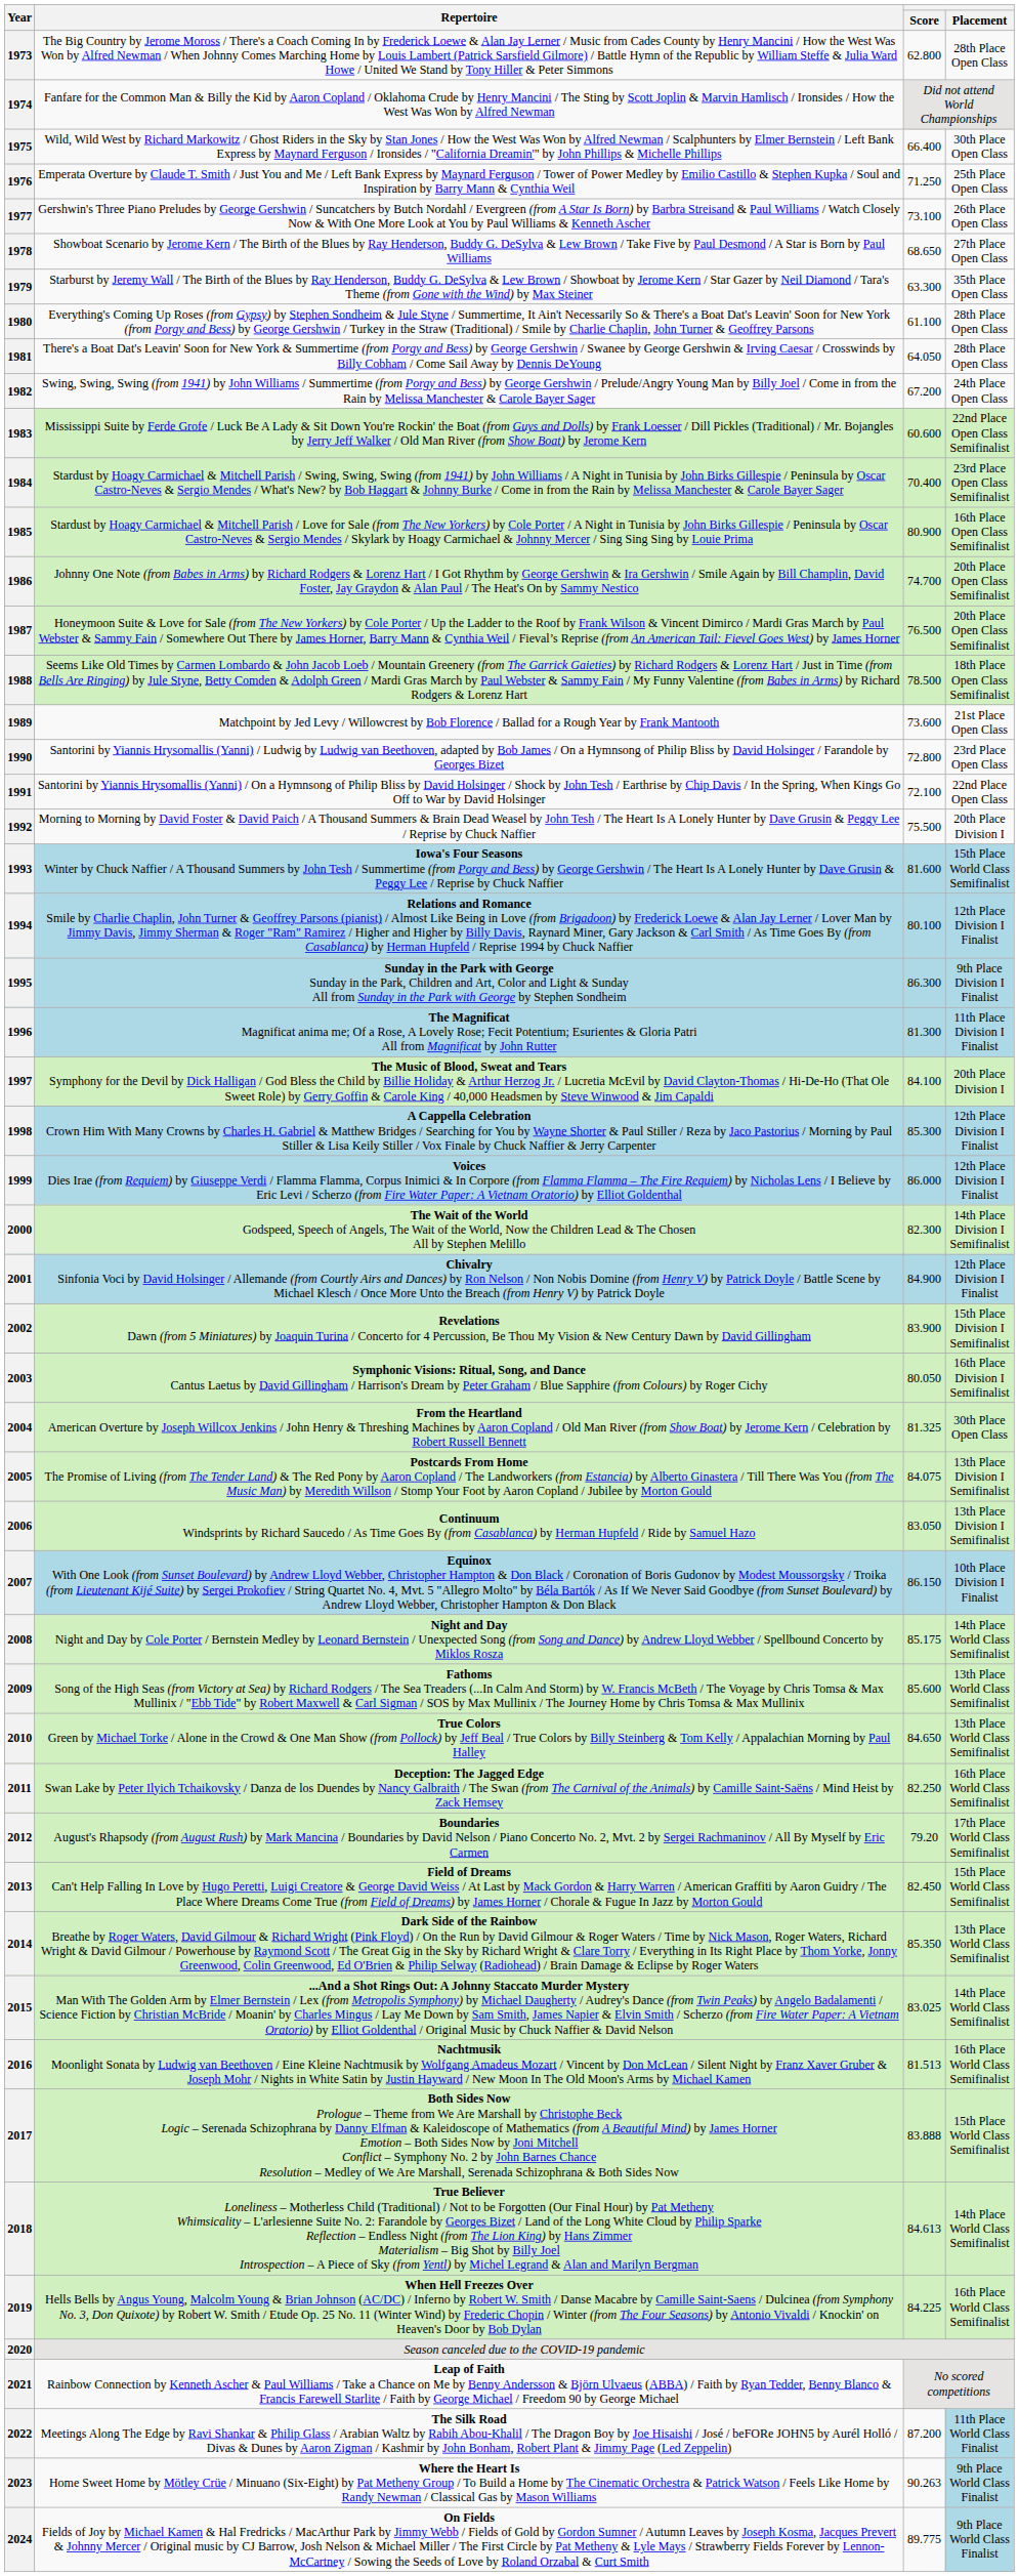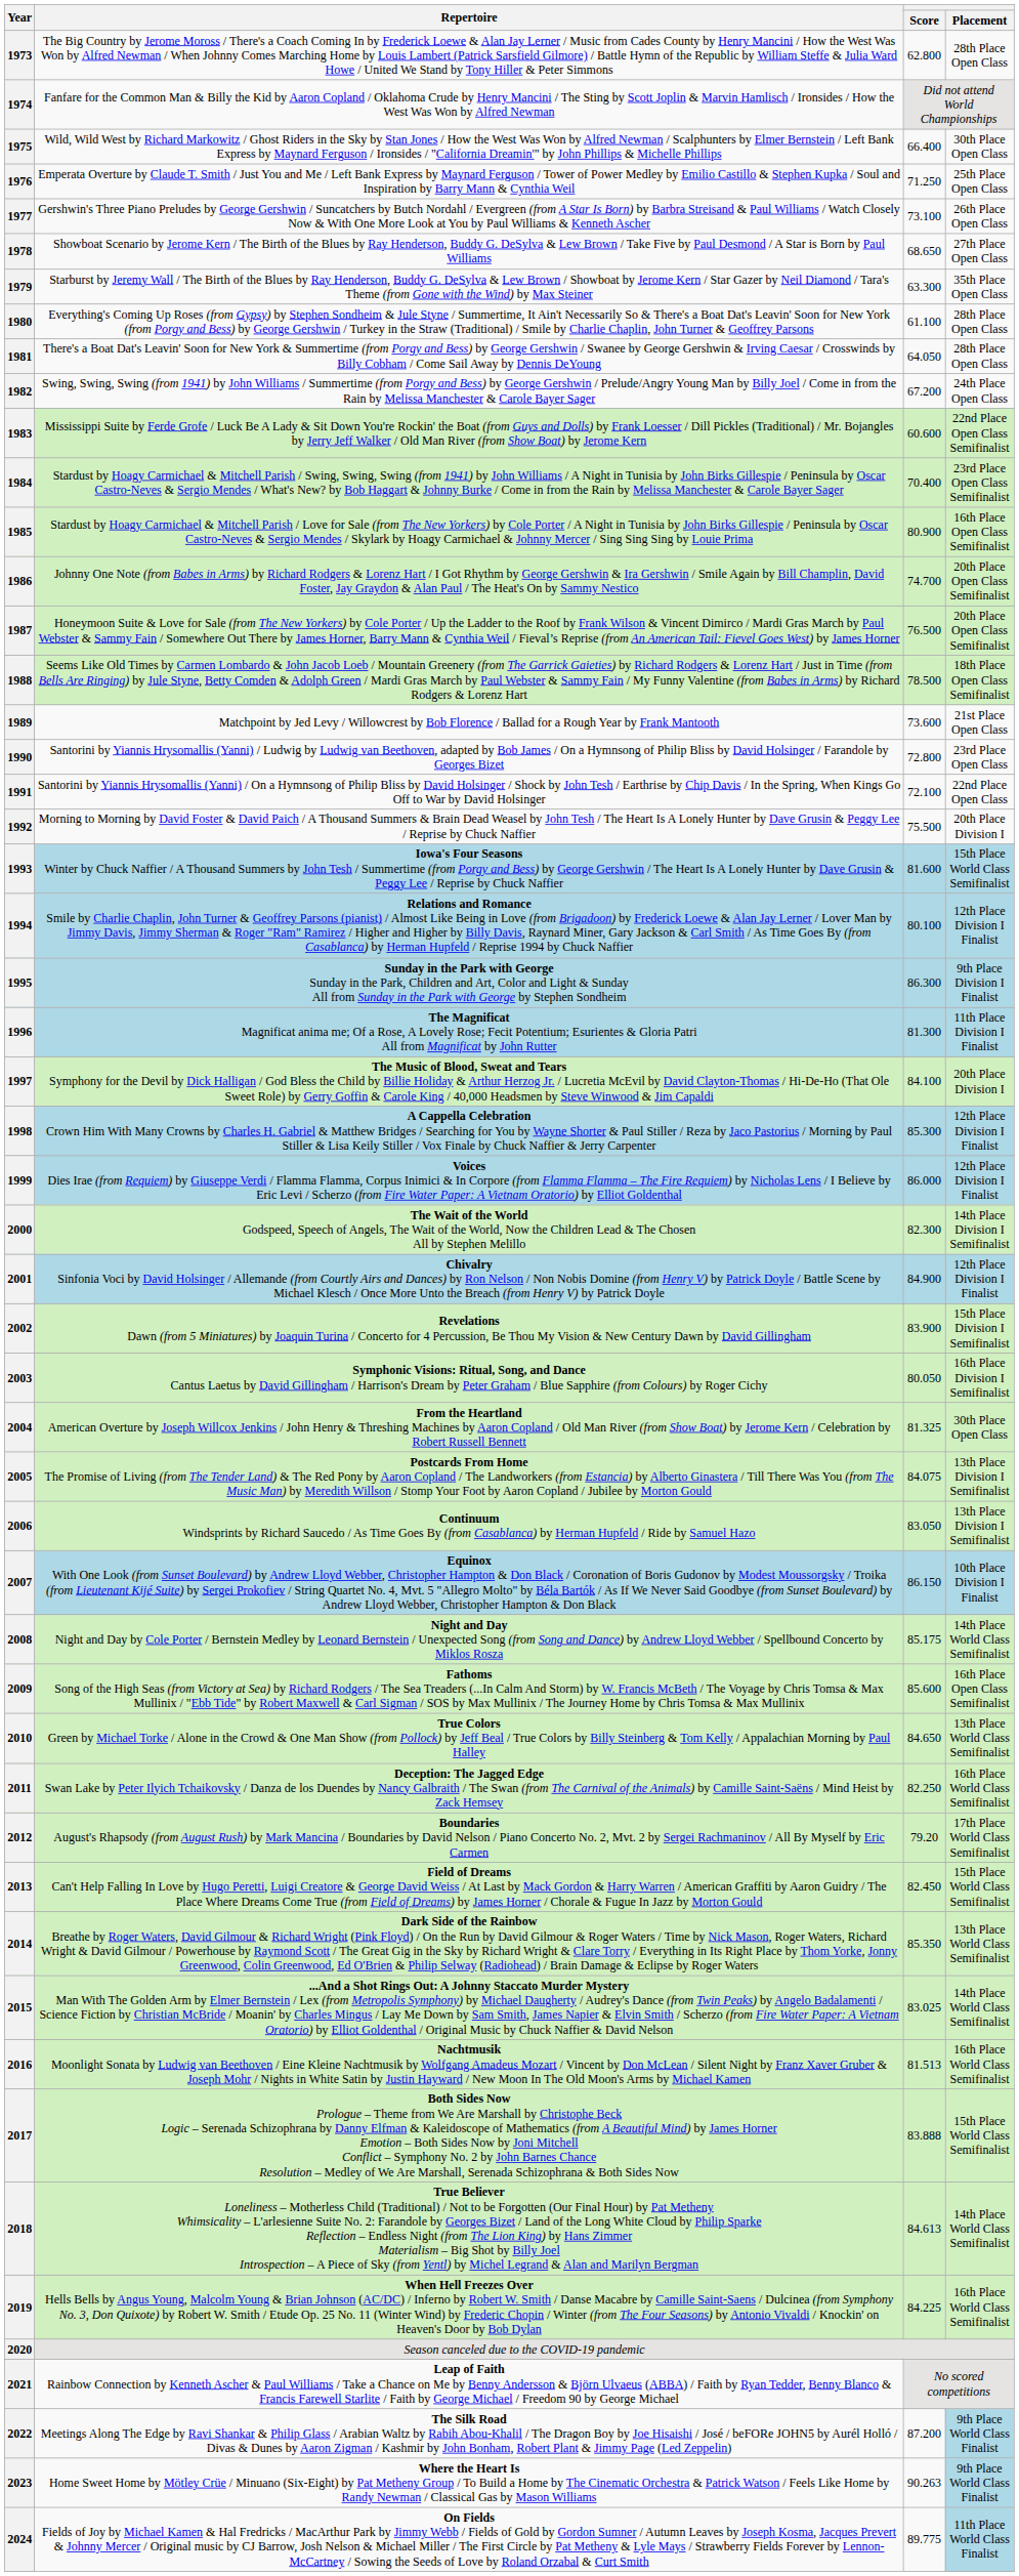2009 | Placement: 13th Place World Class Semifinalist -> 16th Place Open Class Semifinalist
2022 | Placement: 11th Place World Class Finalist -> 9th Place World Class Finalist
2024 | Placement: 9th Place World Class Finalist -> 11th Place World Class Finalist
